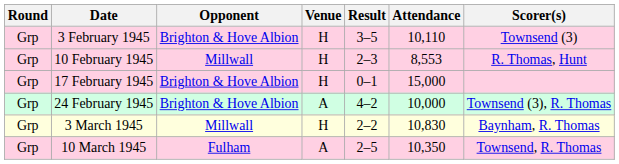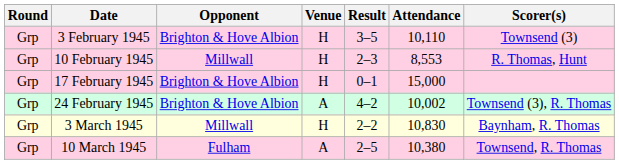24 February 1945 | Attendance: 10,000 -> 10,002
10 March 1945 | Attendance: 10,350 -> 10,380
